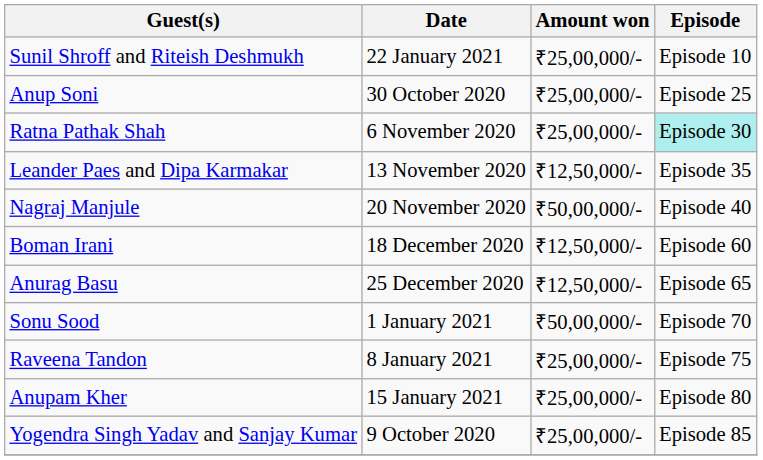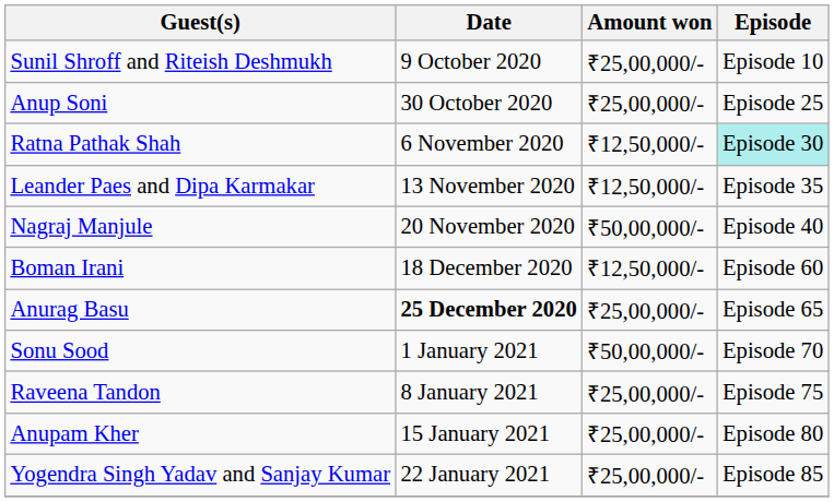Sunil Shroff and Riteish Deshmukh | Date: 22 January 2021 -> 9 October 2020
Ratna Pathak Shah | Amount won: ₹25,00,000/- -> ₹12,50,000/-
Anurag Basu | Date: normal -> bold
Anurag Basu | Amount won: ₹12,50,000/- -> ₹25,00,000/-
Yogendra Singh Yadav and Sanjay Kumar | Date: 9 October 2020 -> 22 January 2021
